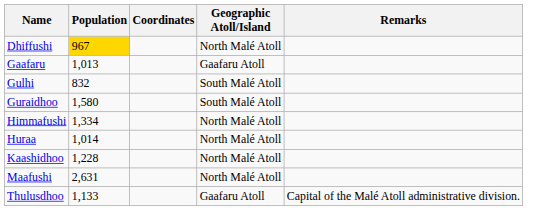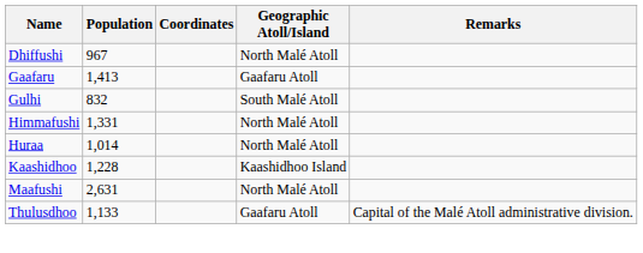Dhiffushi | Population: gold background -> no background
Gaafaru | Population: 1,013 -> 1,413
- row: Guraidhoo | 1,580 | South Malé Atoll
Himmafushi | Population: 1,334 -> 1,331
Kaashidhoo | Geographic Atoll/Island: North Malé Atoll -> Kaashidhoo Island
